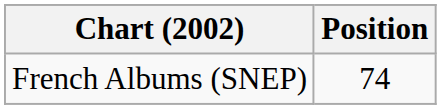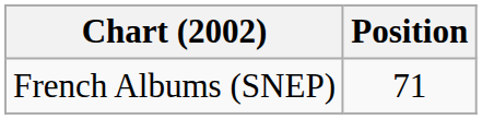French Albums (SNEP) | Position: 74 -> 71
